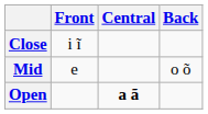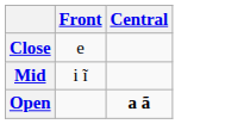- column: Back | o õ
Close | Front: i ĩ -> e
Mid | Front: e -> i ĩ
